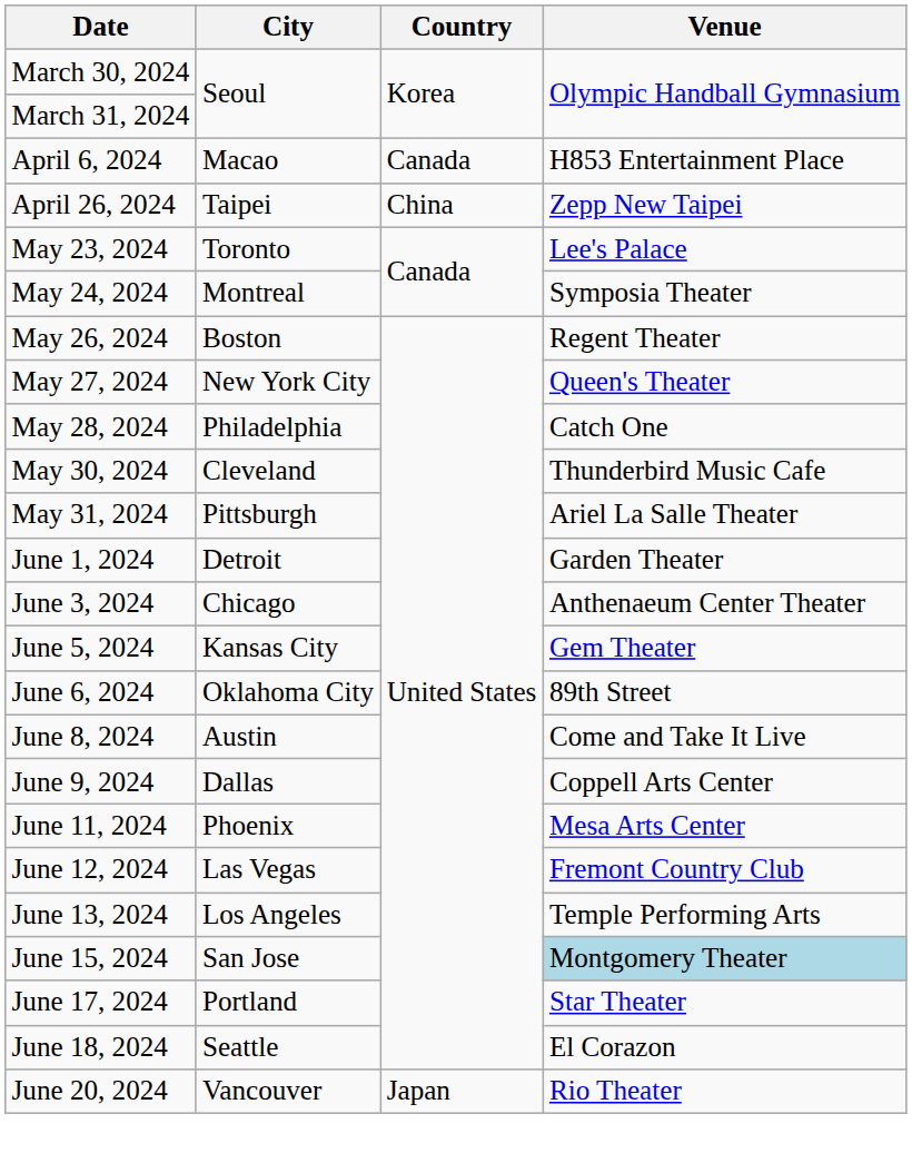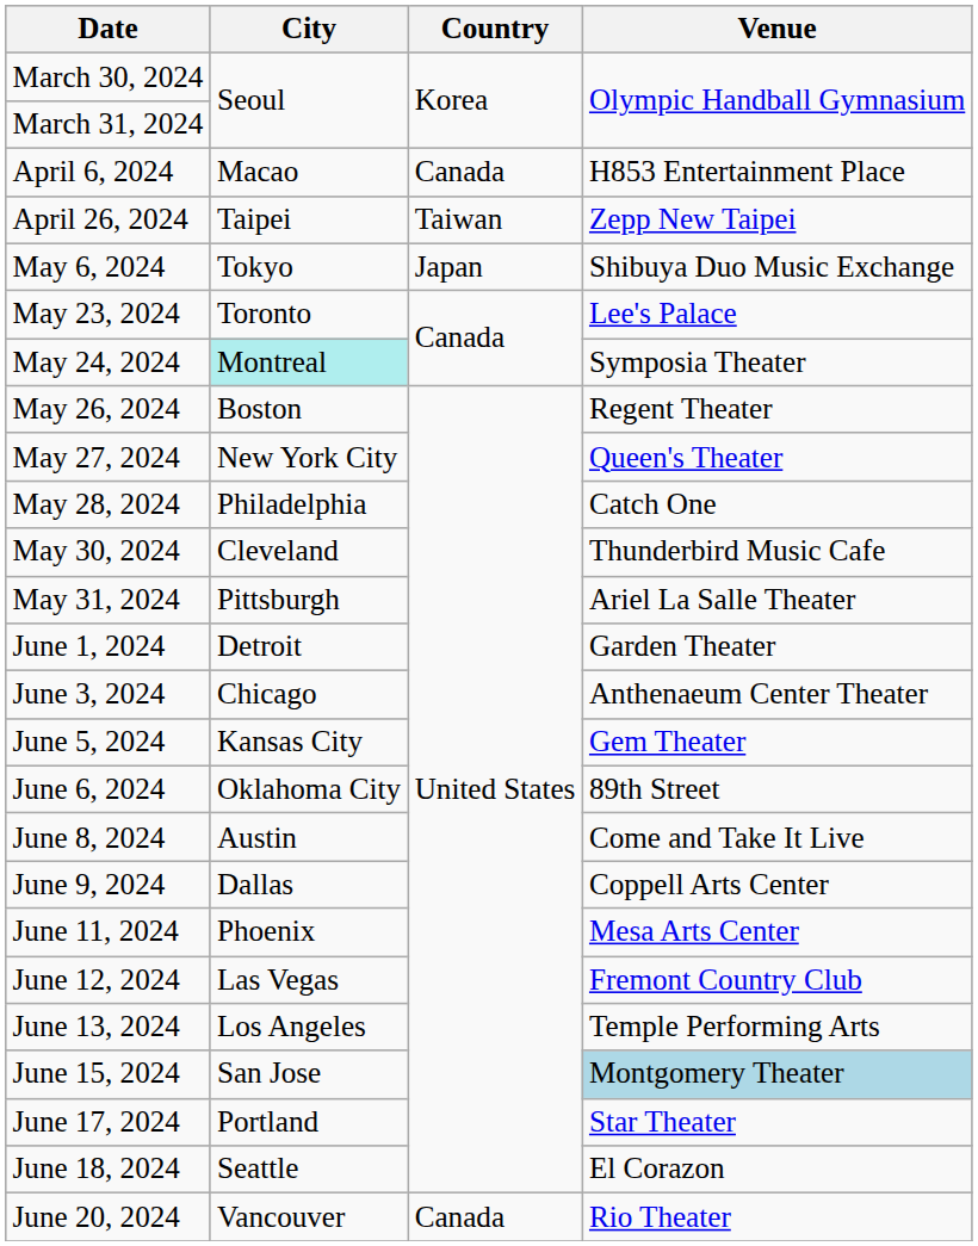April 26, 2024 | Country: China -> Taiwan
+ row: May 6, 2024 | Tokyo | Japan | Shibuya Duo Music Exchange
May 24, 2024 | City: no background -> paleturquoise background
June 20, 2024 | Country: Japan -> Canada
